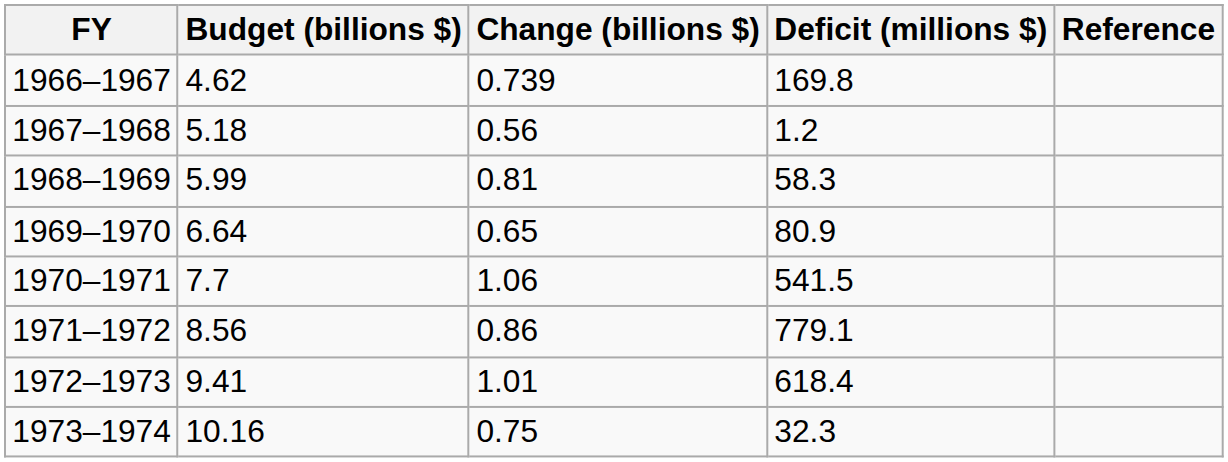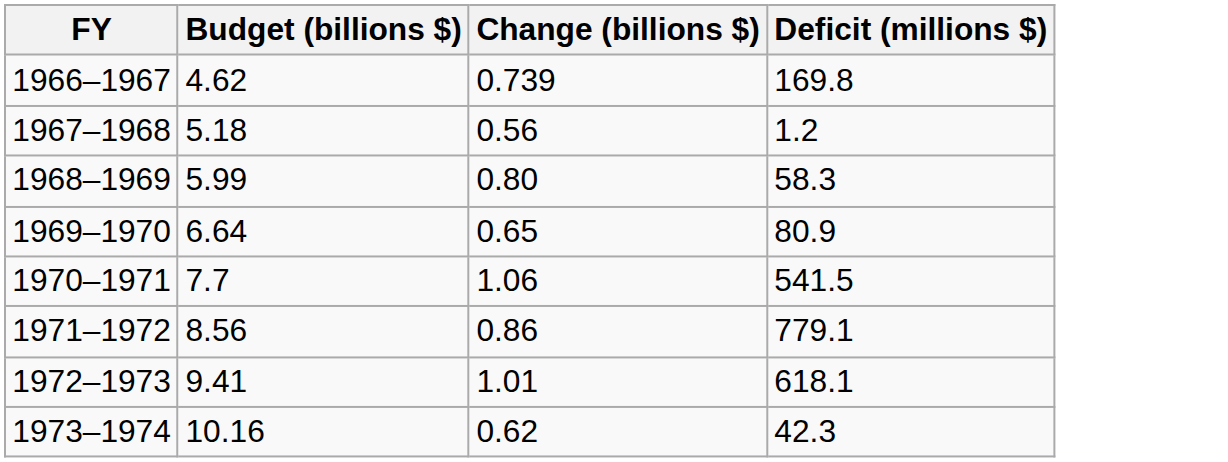- column: Reference
1968–1969 | Change (billions $): 0.81 -> 0.80
1972–1973 | Deficit (millions $): 618.4 -> 618.1
1973–1974 | Change (billions $): 0.75 -> 0.62
1973–1974 | Deficit (millions $): 32.3 -> 42.3
